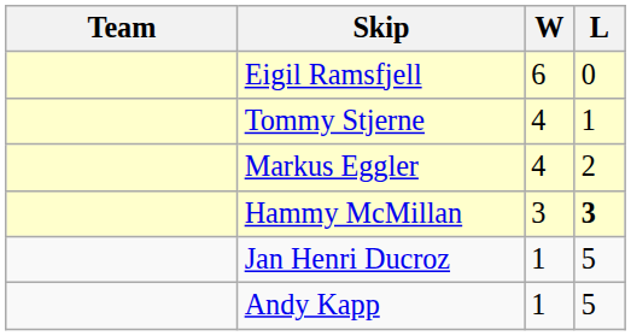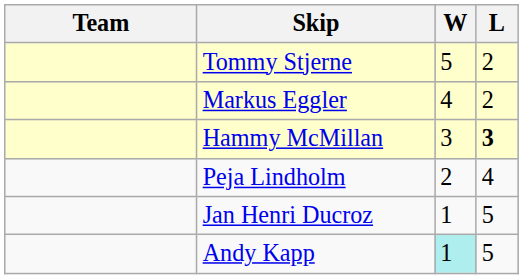- row: Eigil Ramsfjell | 6 | 0
Tommy Stjerne | W: 4 -> 5
Tommy Stjerne | L: 1 -> 2
+ row: Peja Lindholm | 2 | 4
Andy Kapp | W: no background -> paleturquoise background
